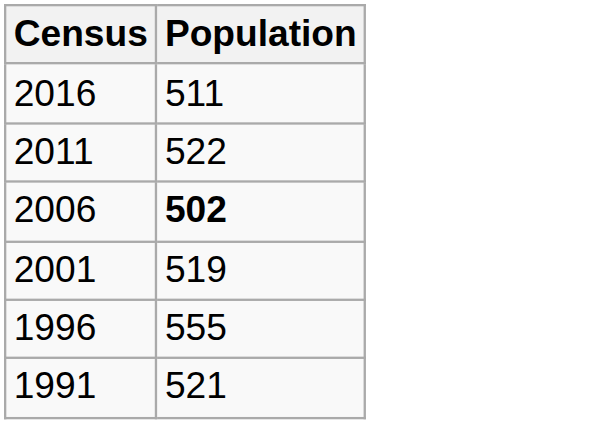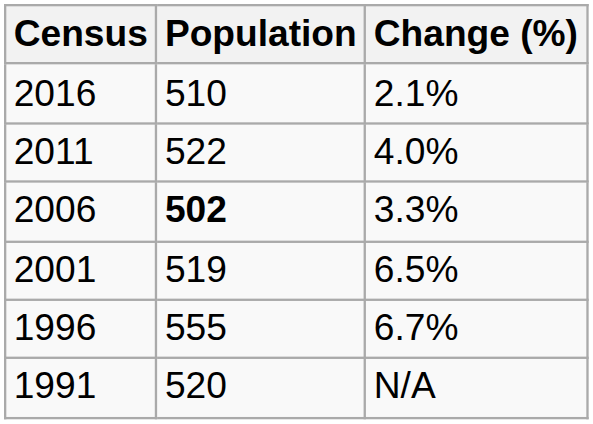+ column: Change (%) | 2.1% | 4.0% | 3.3% | 6.5% | 6.7% | N/A
2016 | Population: 511 -> 510
1991 | Population: 521 -> 520
